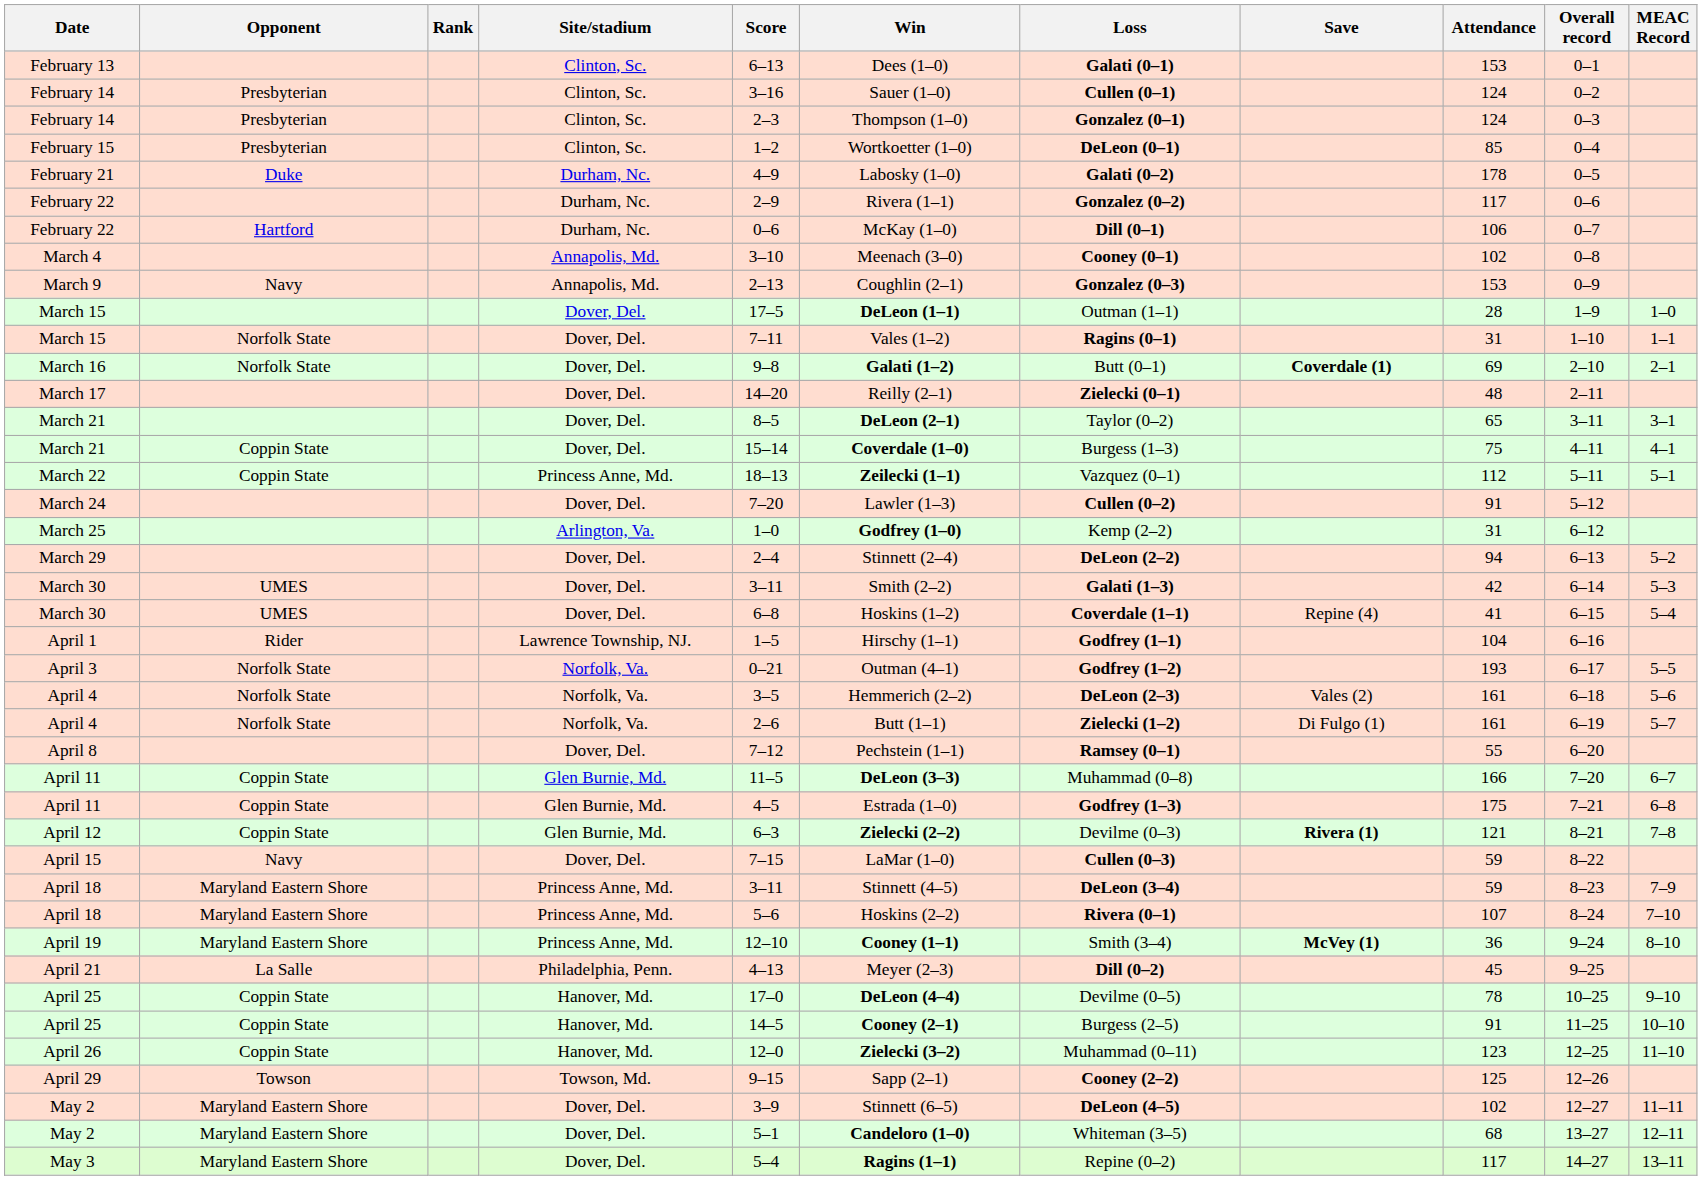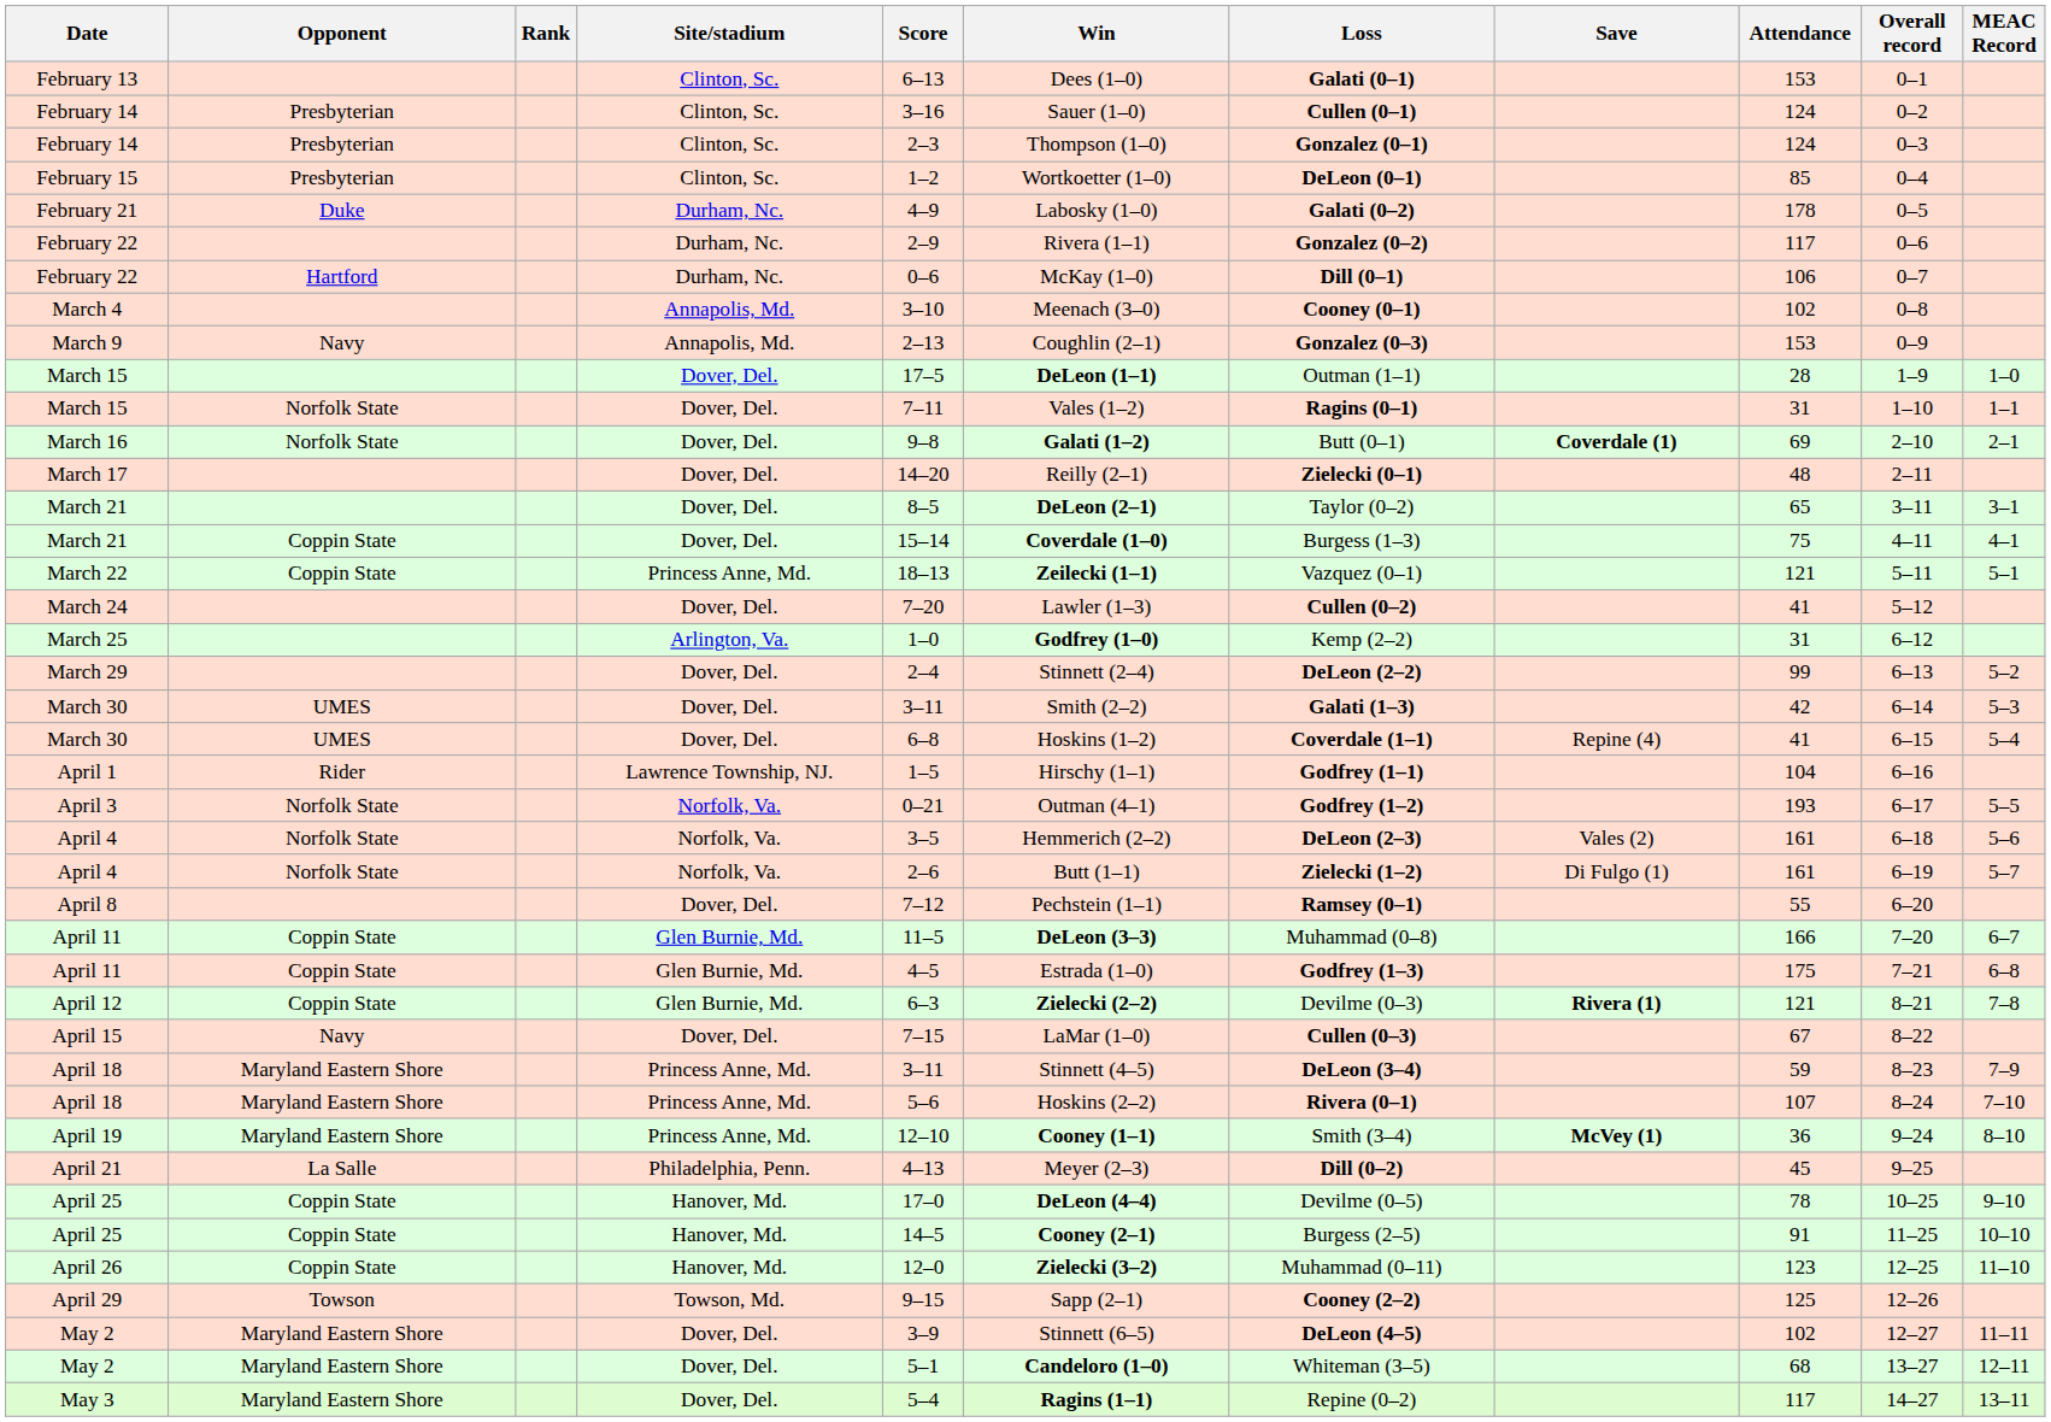March 22 | Attendance: 112 -> 121
March 24 | Attendance: 91 -> 41
March 29 | Attendance: 94 -> 99
April 15 | Attendance: 59 -> 67
